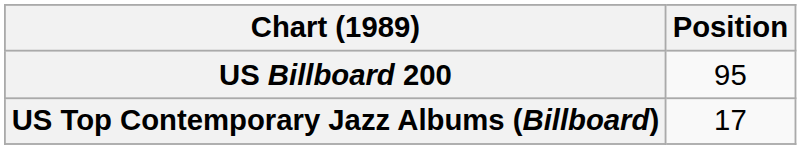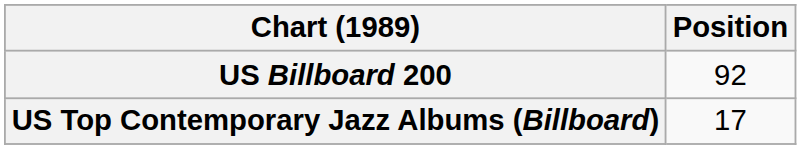US Billboard 200 | Position: 95 -> 92
